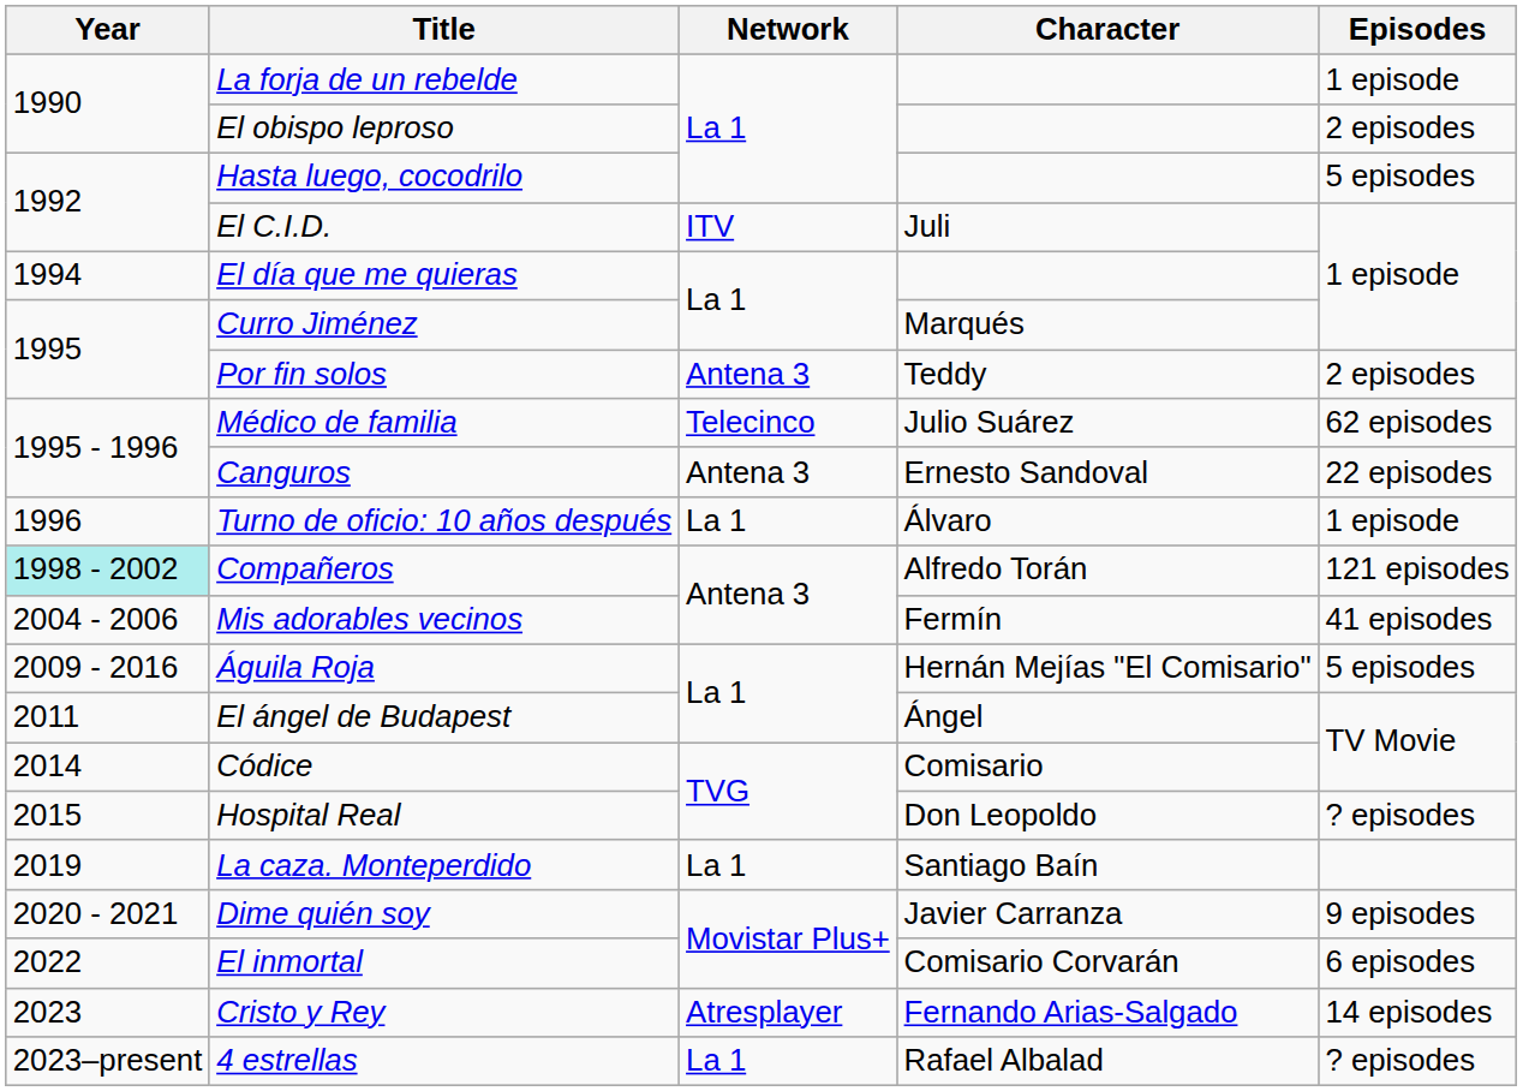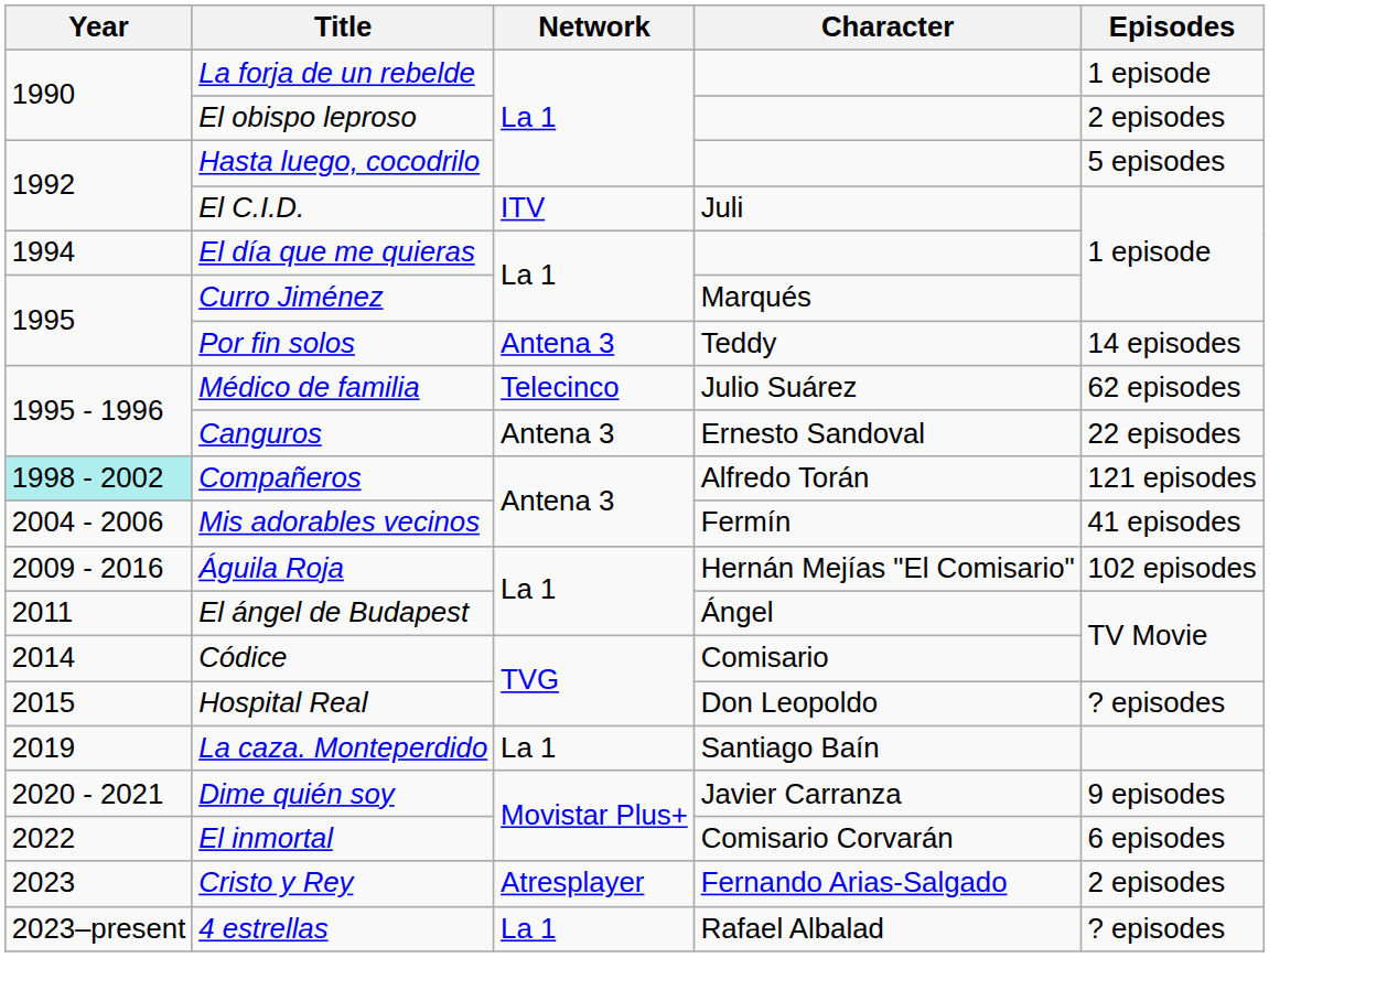Por fin solos | Episodes: 2 episodes -> 14 episodes
- row: 1996 | Turno de oficio: 10 años después | La 1 | Álvaro | 1 episode
Águila Roja | Episodes: 5 episodes -> 102 episodes
Cristo y Rey | Episodes: 14 episodes -> 2 episodes
